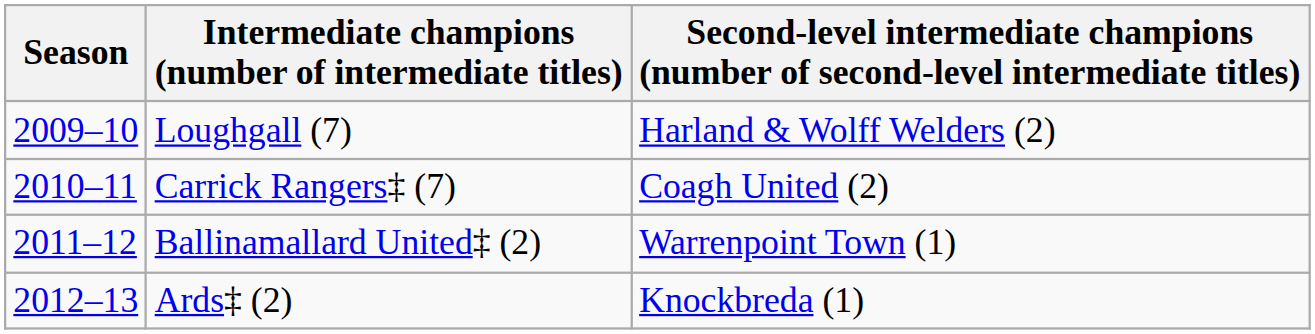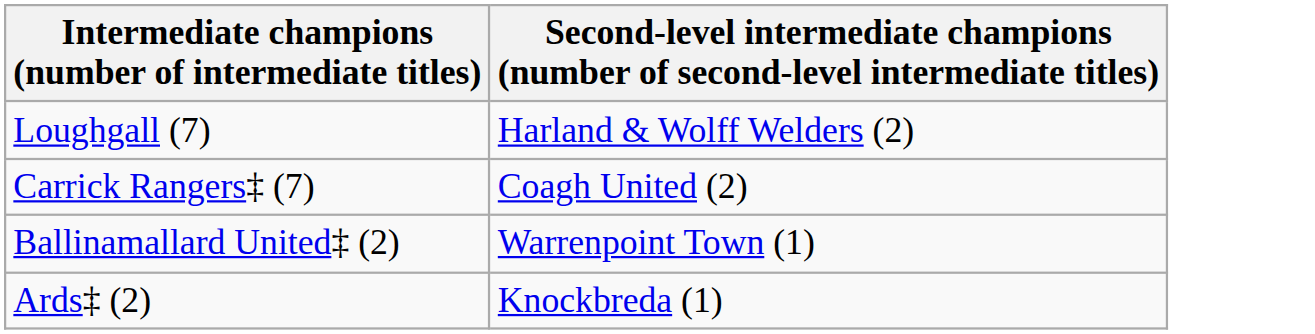- column: Season | 2009–10 | 2010–11 | 2011–12 | 2012–13
